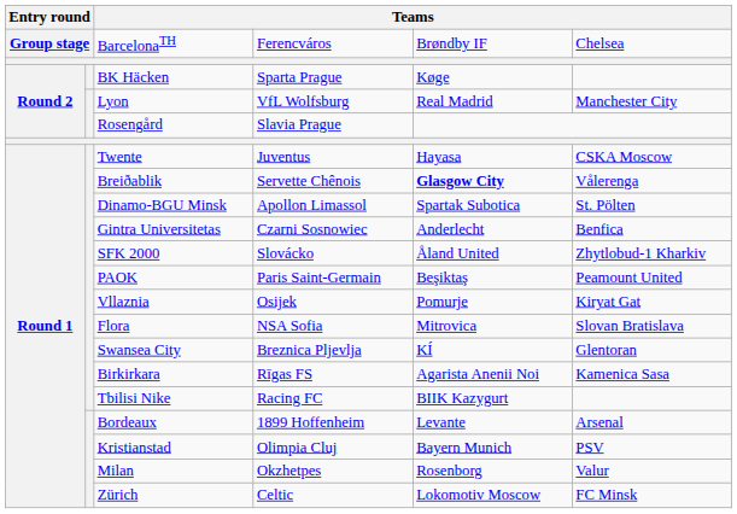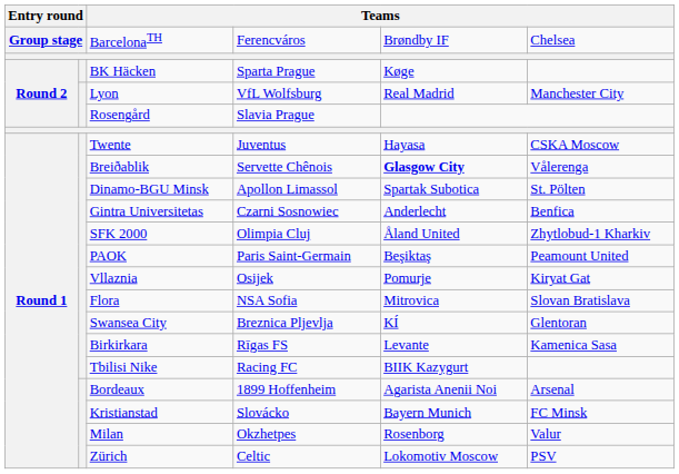SFK 2000 | column 4: Slovácko -> Olimpia Cluj
Birkirkara | column 5: Agarista Anenii Noi -> Levante
Bordeaux | column 5: Levante -> Agarista Anenii Noi
Kristianstad | column 4: Olimpia Cluj -> Slovácko
Kristianstad | column 6: PSV -> FC Minsk
Zürich | column 6: FC Minsk -> PSV
